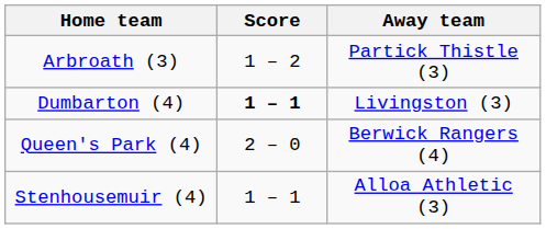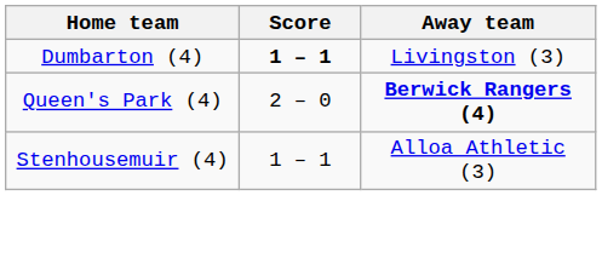- row: Arbroath (3) | 1 – 2 | Partick Thistle (3)
Queen's Park (4) | Away team: normal -> bold
